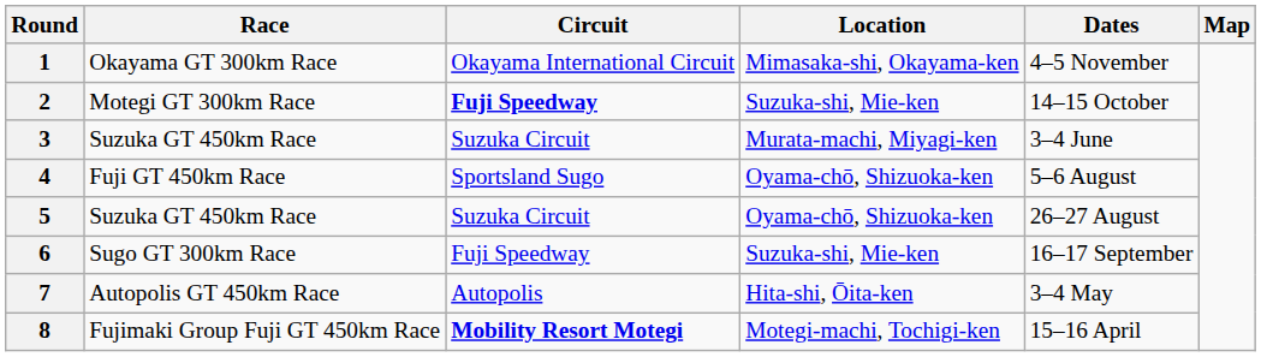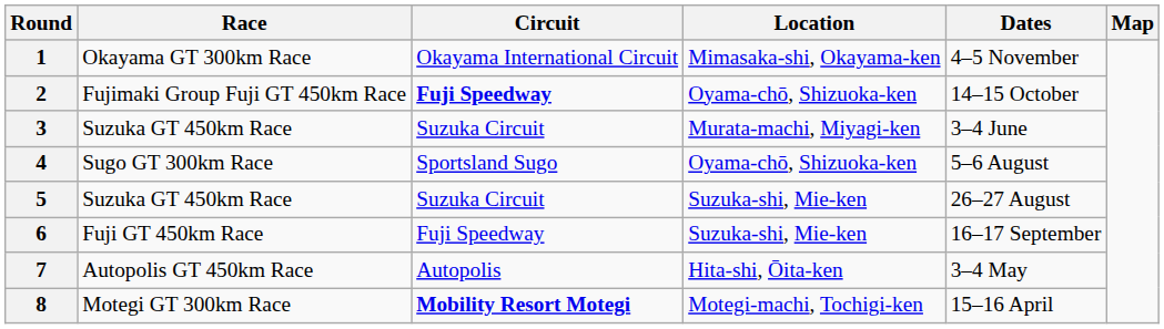2 | Race: Motegi GT 300km Race -> Fujimaki Group Fuji GT 450km Race
2 | Location: Suzuka-shi, Mie-ken -> Oyama-chō, Shizuoka-ken
4 | Race: Fuji GT 450km Race -> Sugo GT 300km Race
5 | Location: Oyama-chō, Shizuoka-ken -> Suzuka-shi, Mie-ken
6 | Race: Sugo GT 300km Race -> Fuji GT 450km Race
8 | Race: Fujimaki Group Fuji GT 450km Race -> Motegi GT 300km Race
